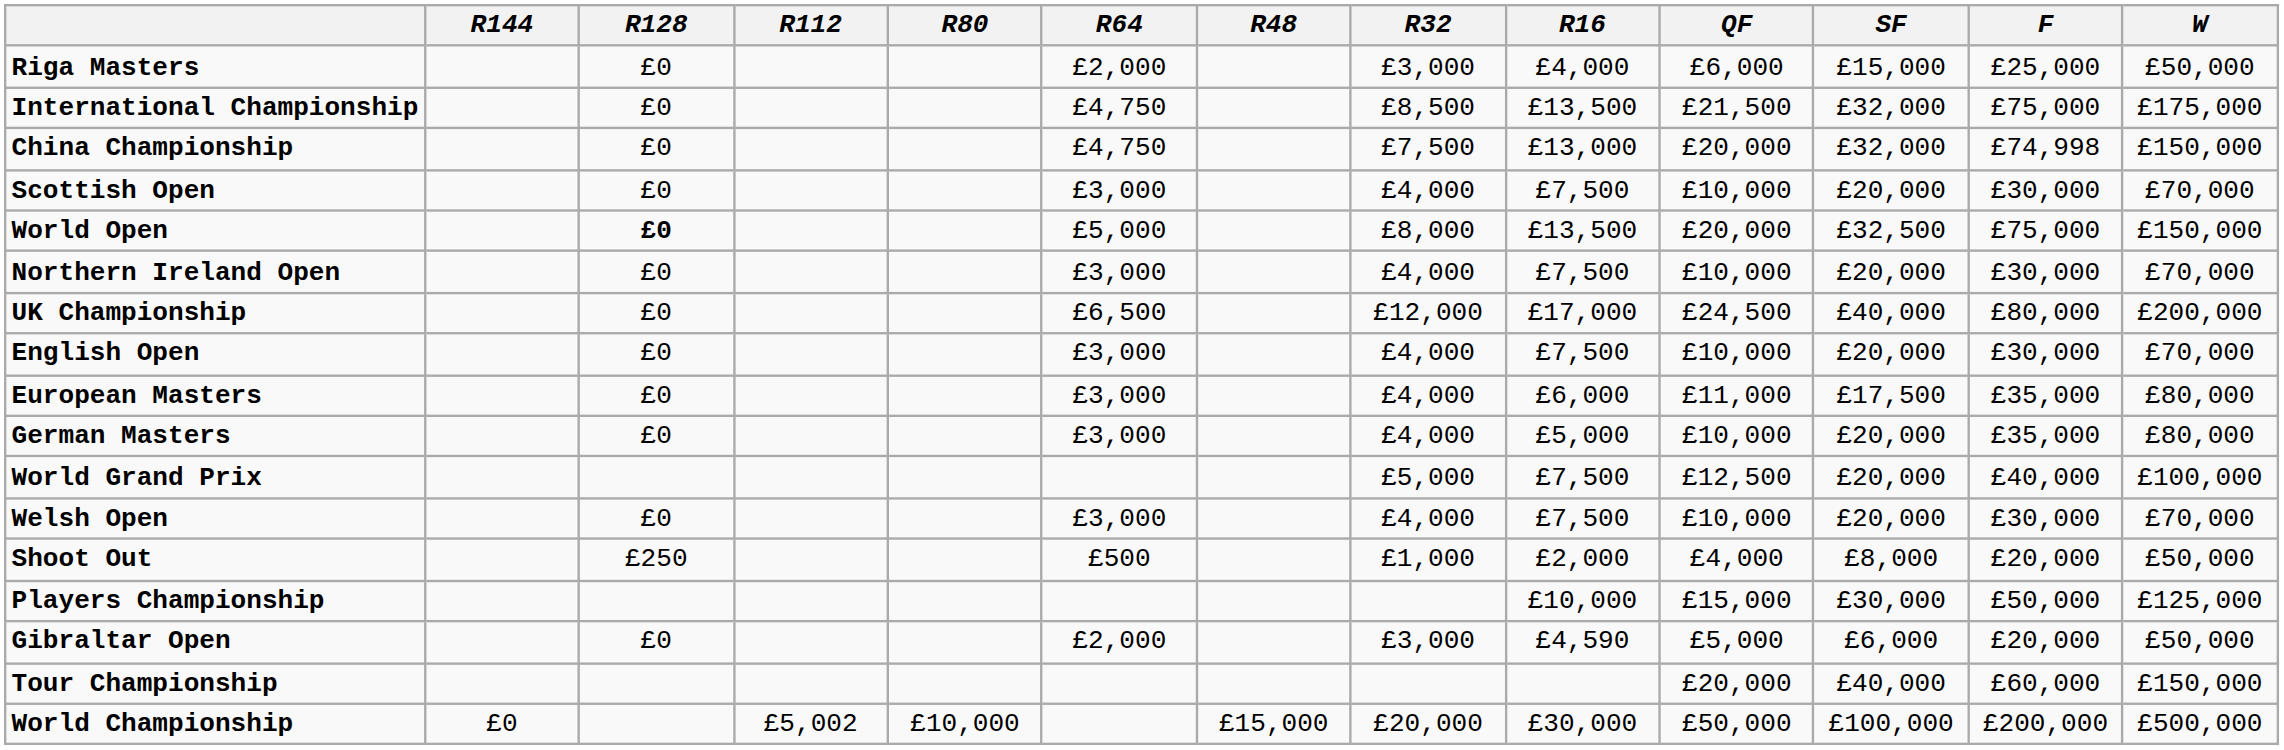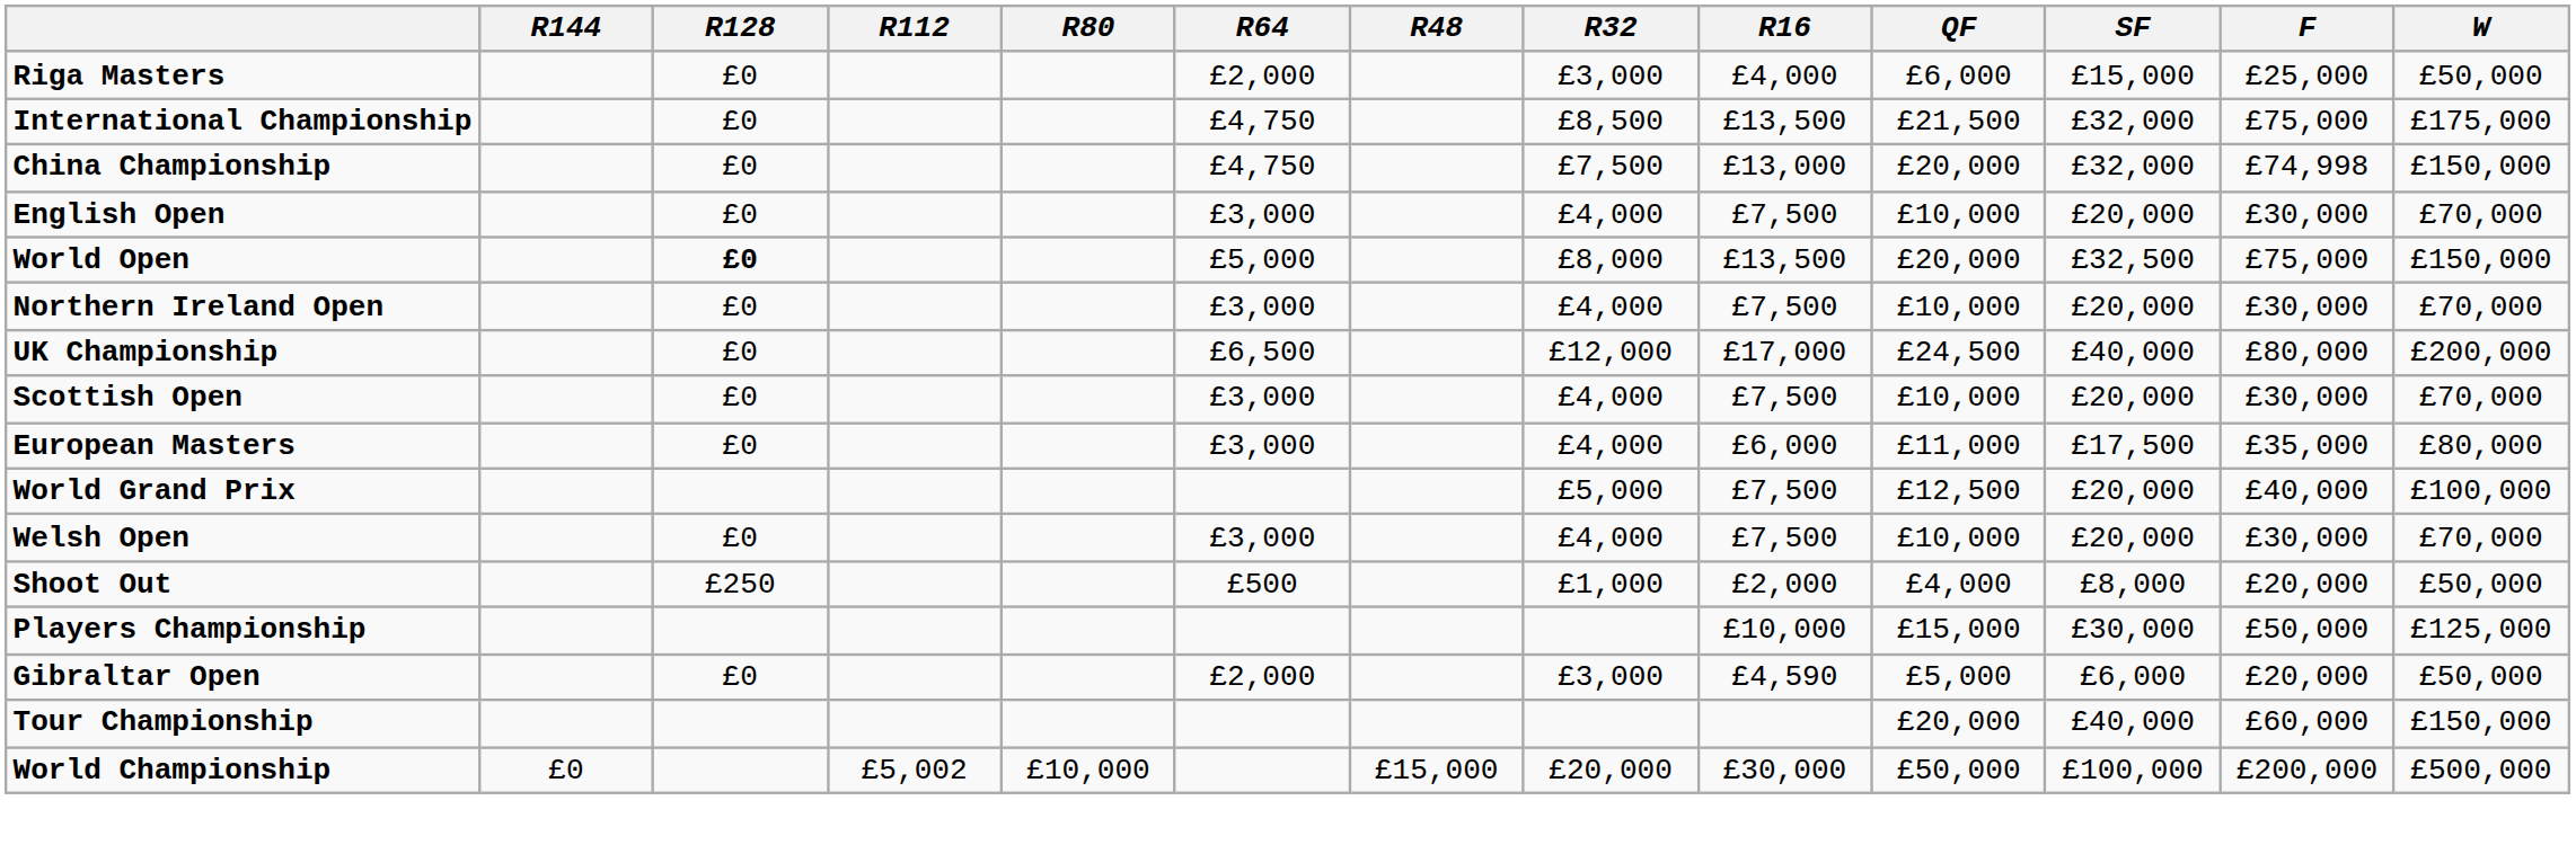rows swapped: English Open <-> Scottish Open
- row: German Masters | £0 | £3,000 | £4,000 | £5,000 | £10,000 | £20,000 | £35,000 | £80,000
